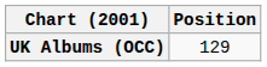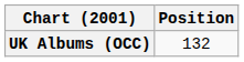UK Albums (OCC) | Position: 129 -> 132
